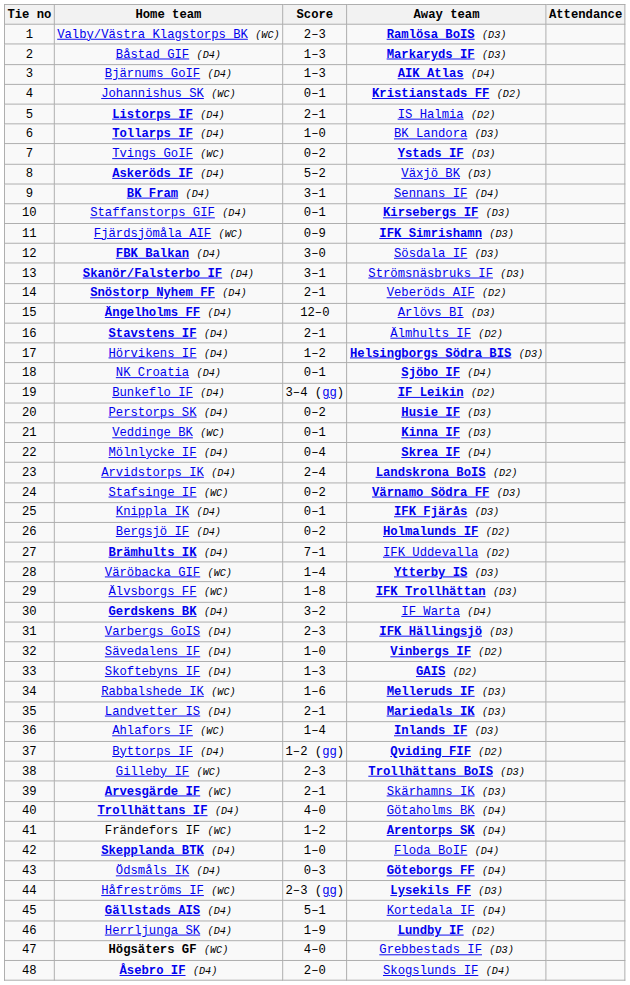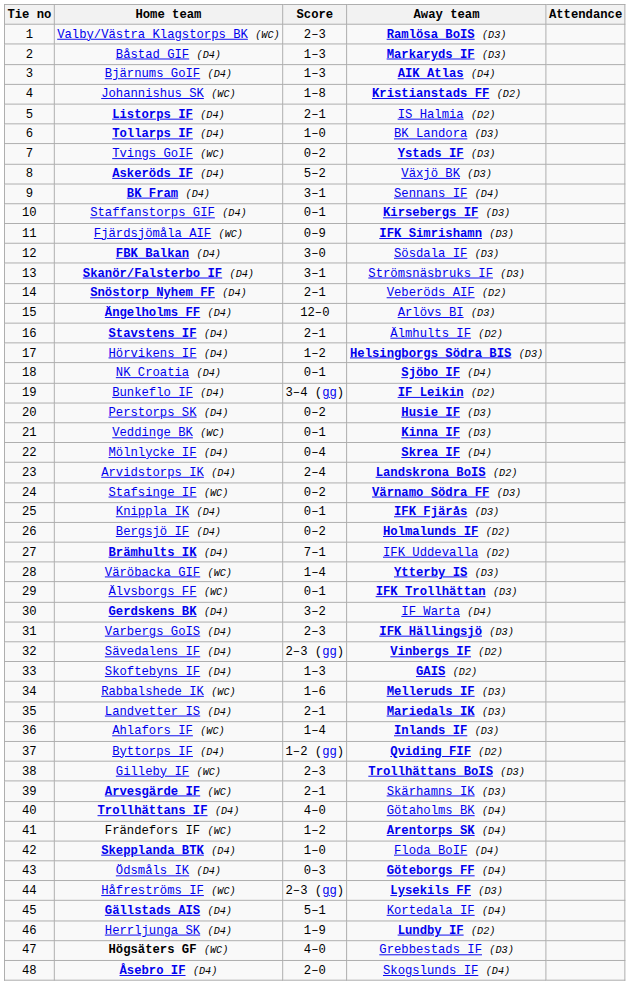Johannishus SK (WC) | Score: 0–1 -> 1–8
Älvsborgs FF (WC) | Score: 1–8 -> 0–1
Sävedalens IF (D4) | Score: 1–0 -> 2–3 (gg)
